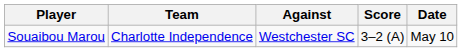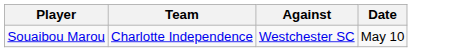- column: Score | 3–2 (A)
